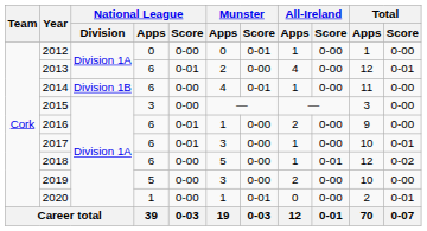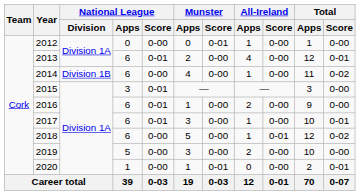2014 | Munster / Score: 0-01 -> 0-00
2014 | Total / Score: 0-00 -> 0-02
2015 | National League / Score: 0-00 -> 0-01
